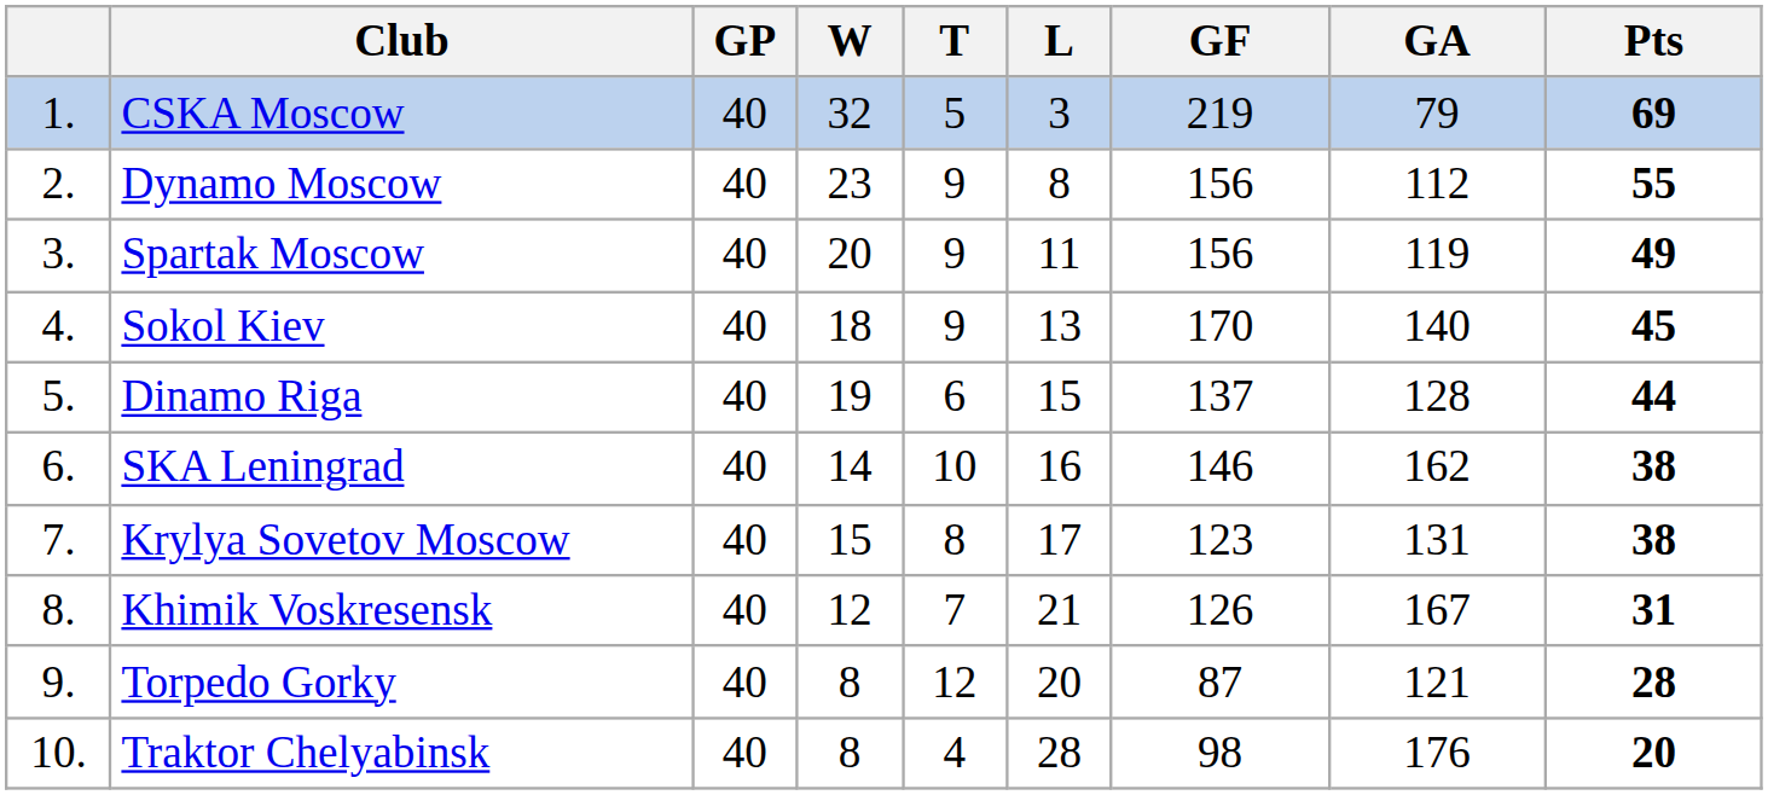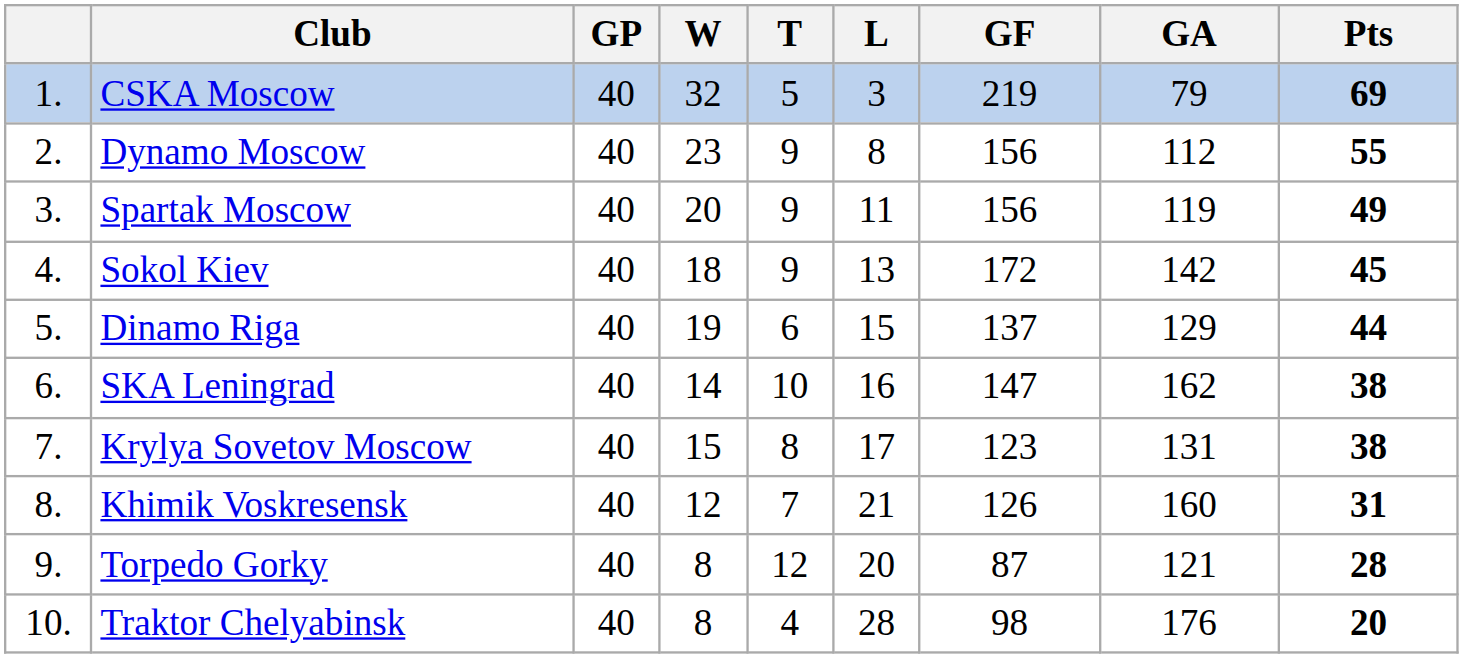Sokol Kiev | GF: 170 -> 172
Sokol Kiev | GA: 140 -> 142
Dinamo Riga | GA: 128 -> 129
SKA Leningrad | GF: 146 -> 147
Khimik Voskresensk | GA: 167 -> 160
